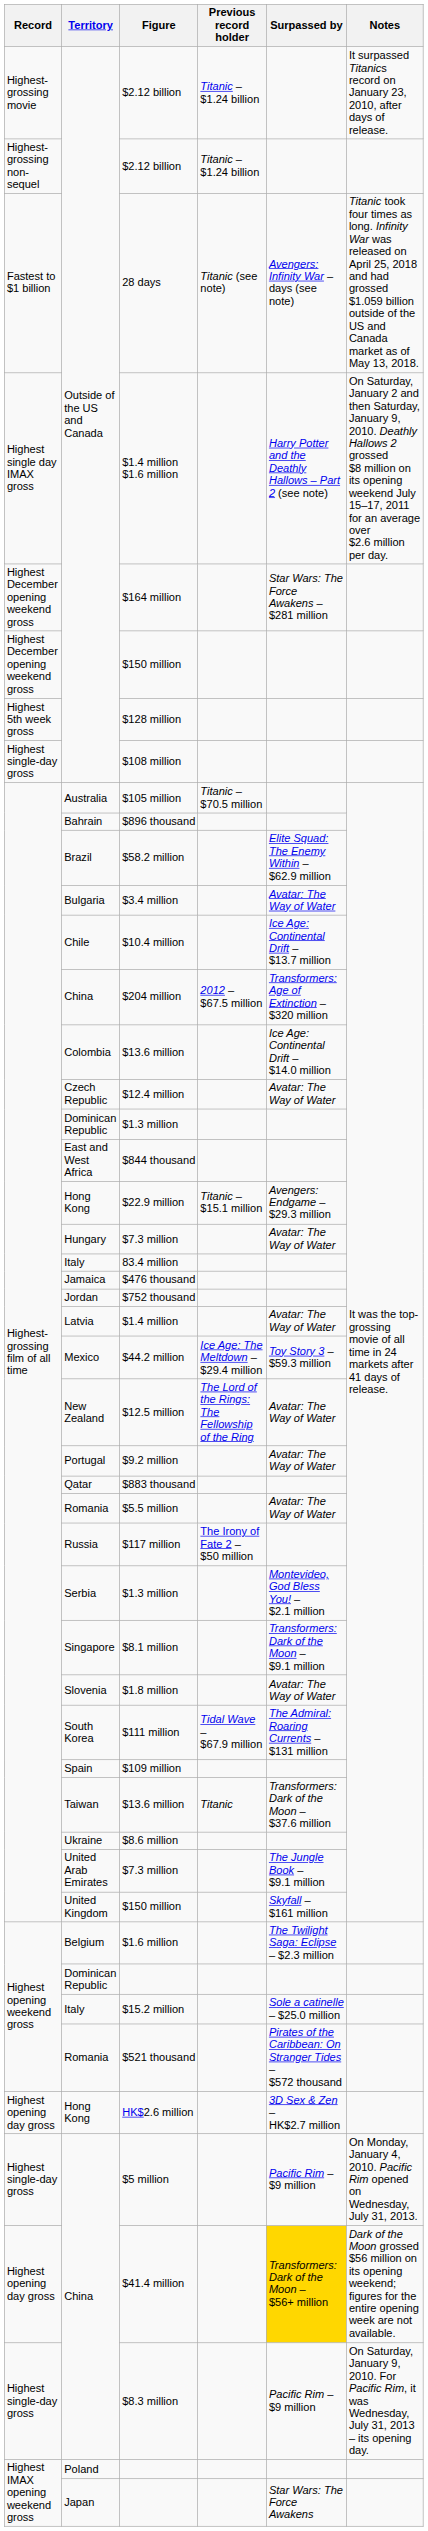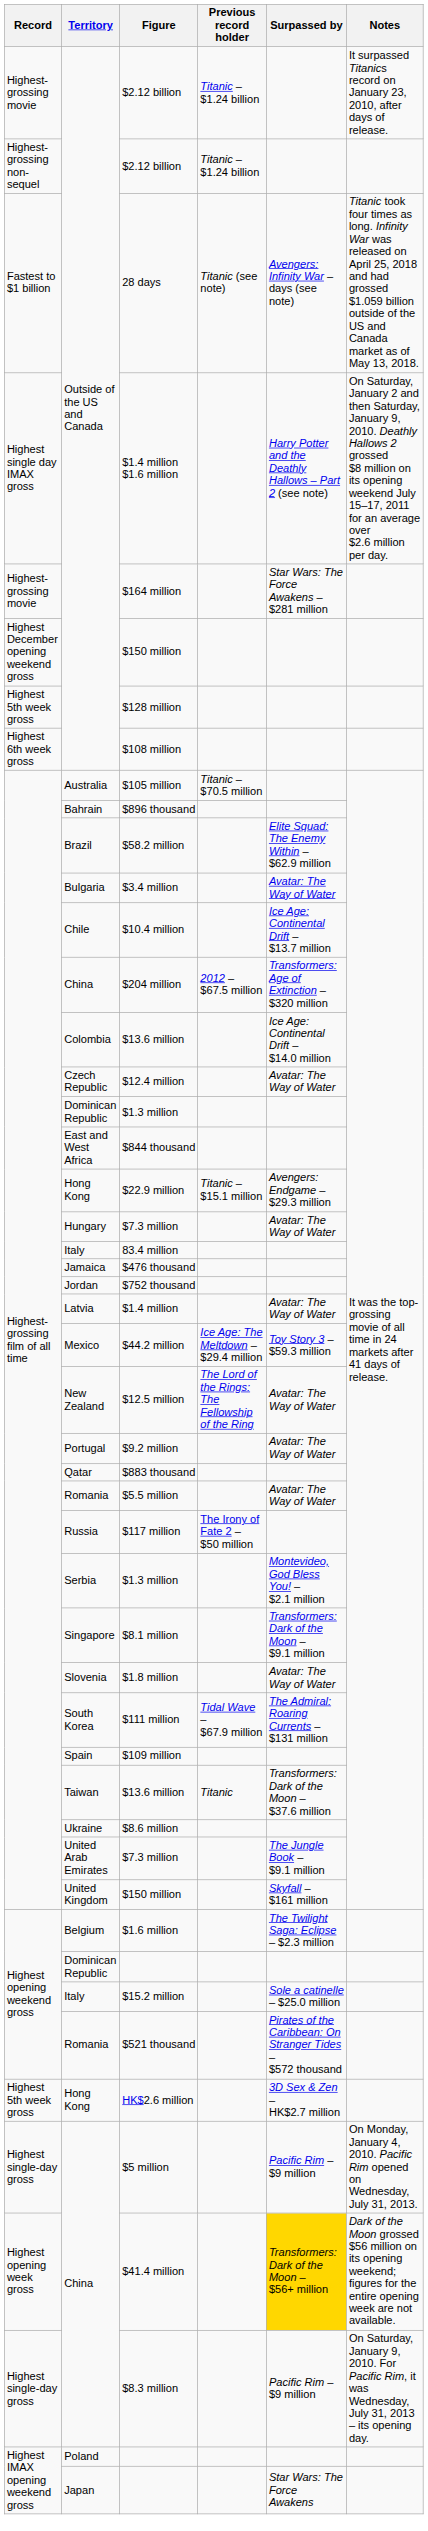$164 million | Record: Highest December opening weekend gross -> Highest-grossing movie
$108 million | Record: Highest single-day gross -> Highest 6th week gross
HK$2.6 million | Record: Highest opening day gross -> Highest 5th week gross
$41.4 million | Record: Highest opening day gross -> Highest opening week gross
